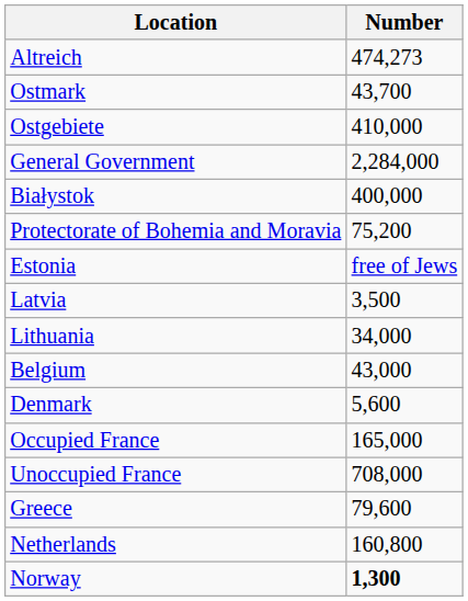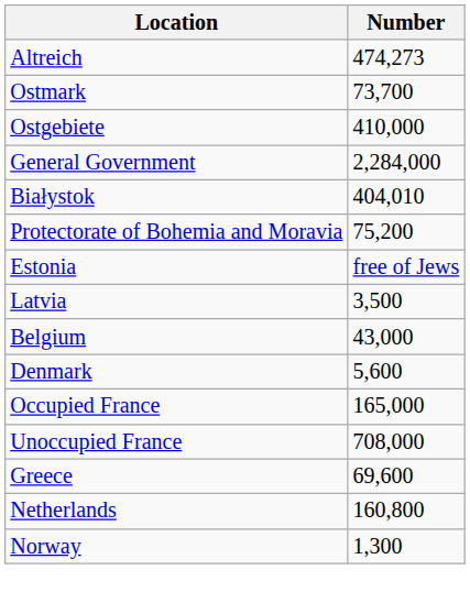Ostmark | Number: 43,700 -> 73,700
Białystok | Number: 400,000 -> 404,010
- row: Lithuania | 34,000
Greece | Number: 79,600 -> 69,600
Norway | Number: bold -> normal
